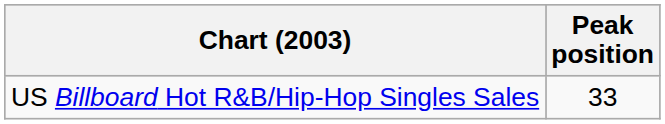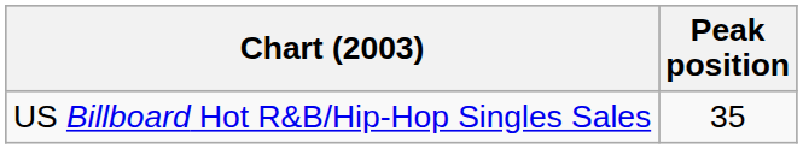US Billboard Hot R&B/Hip-Hop Singles Sales | Peak position: 33 -> 35
